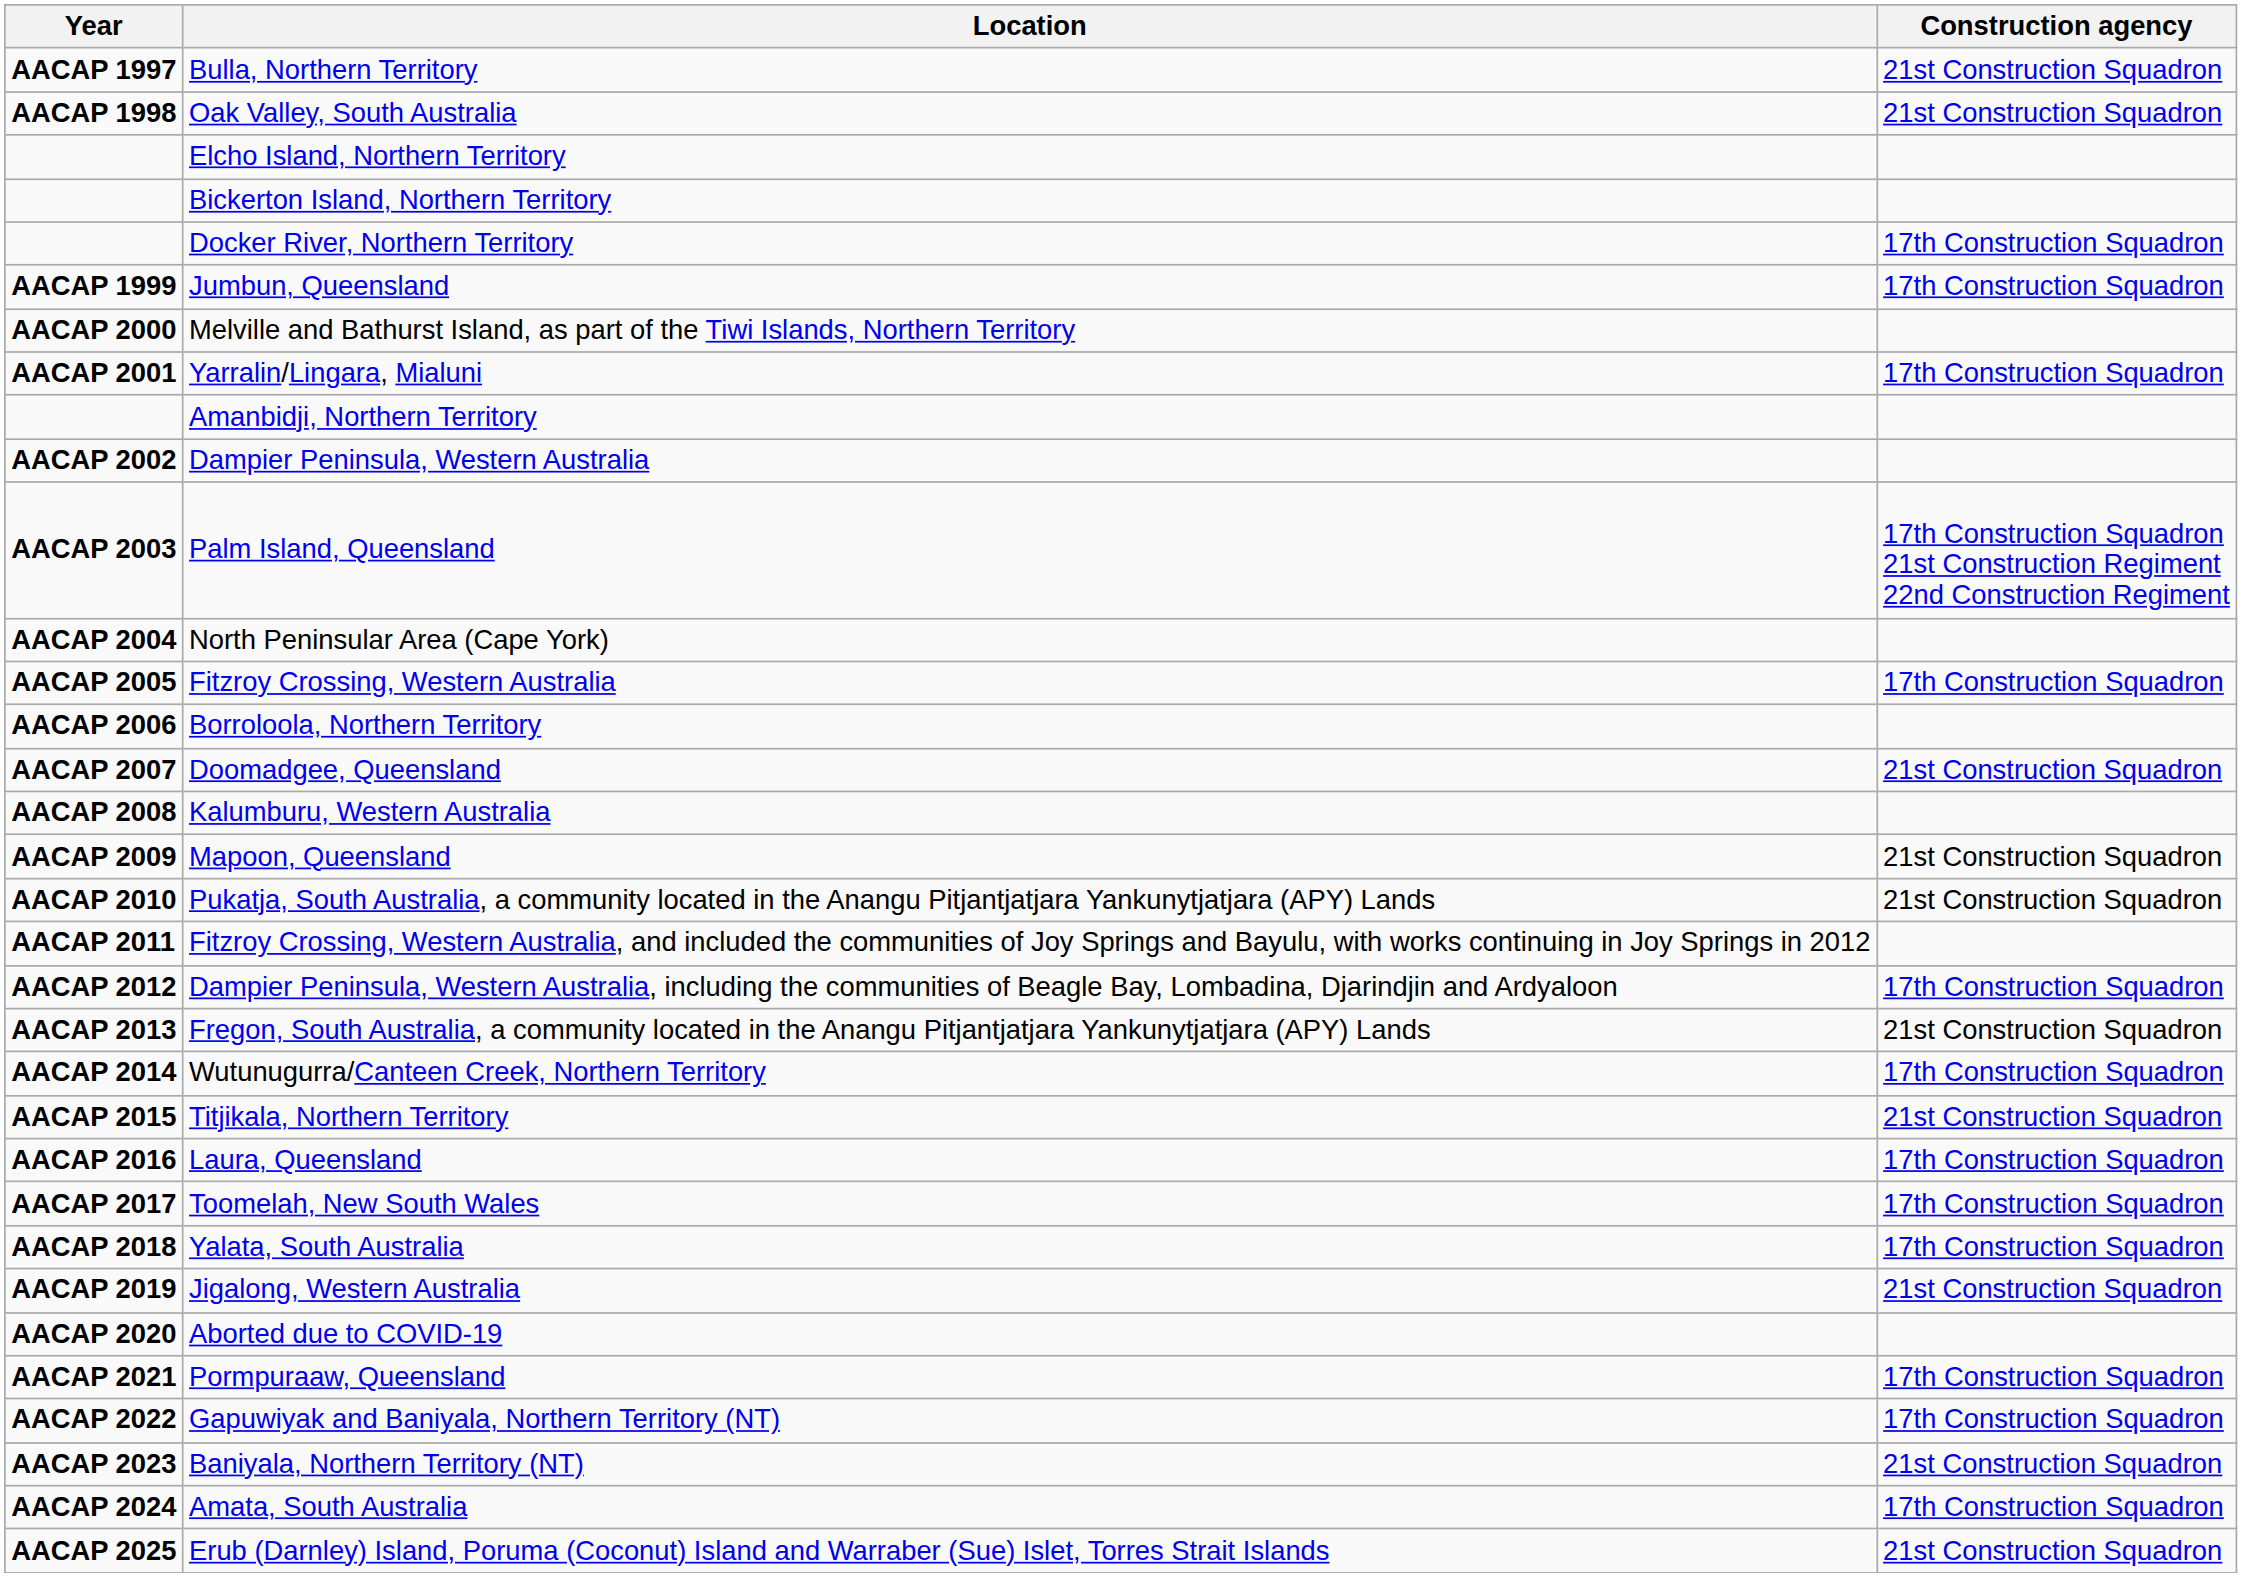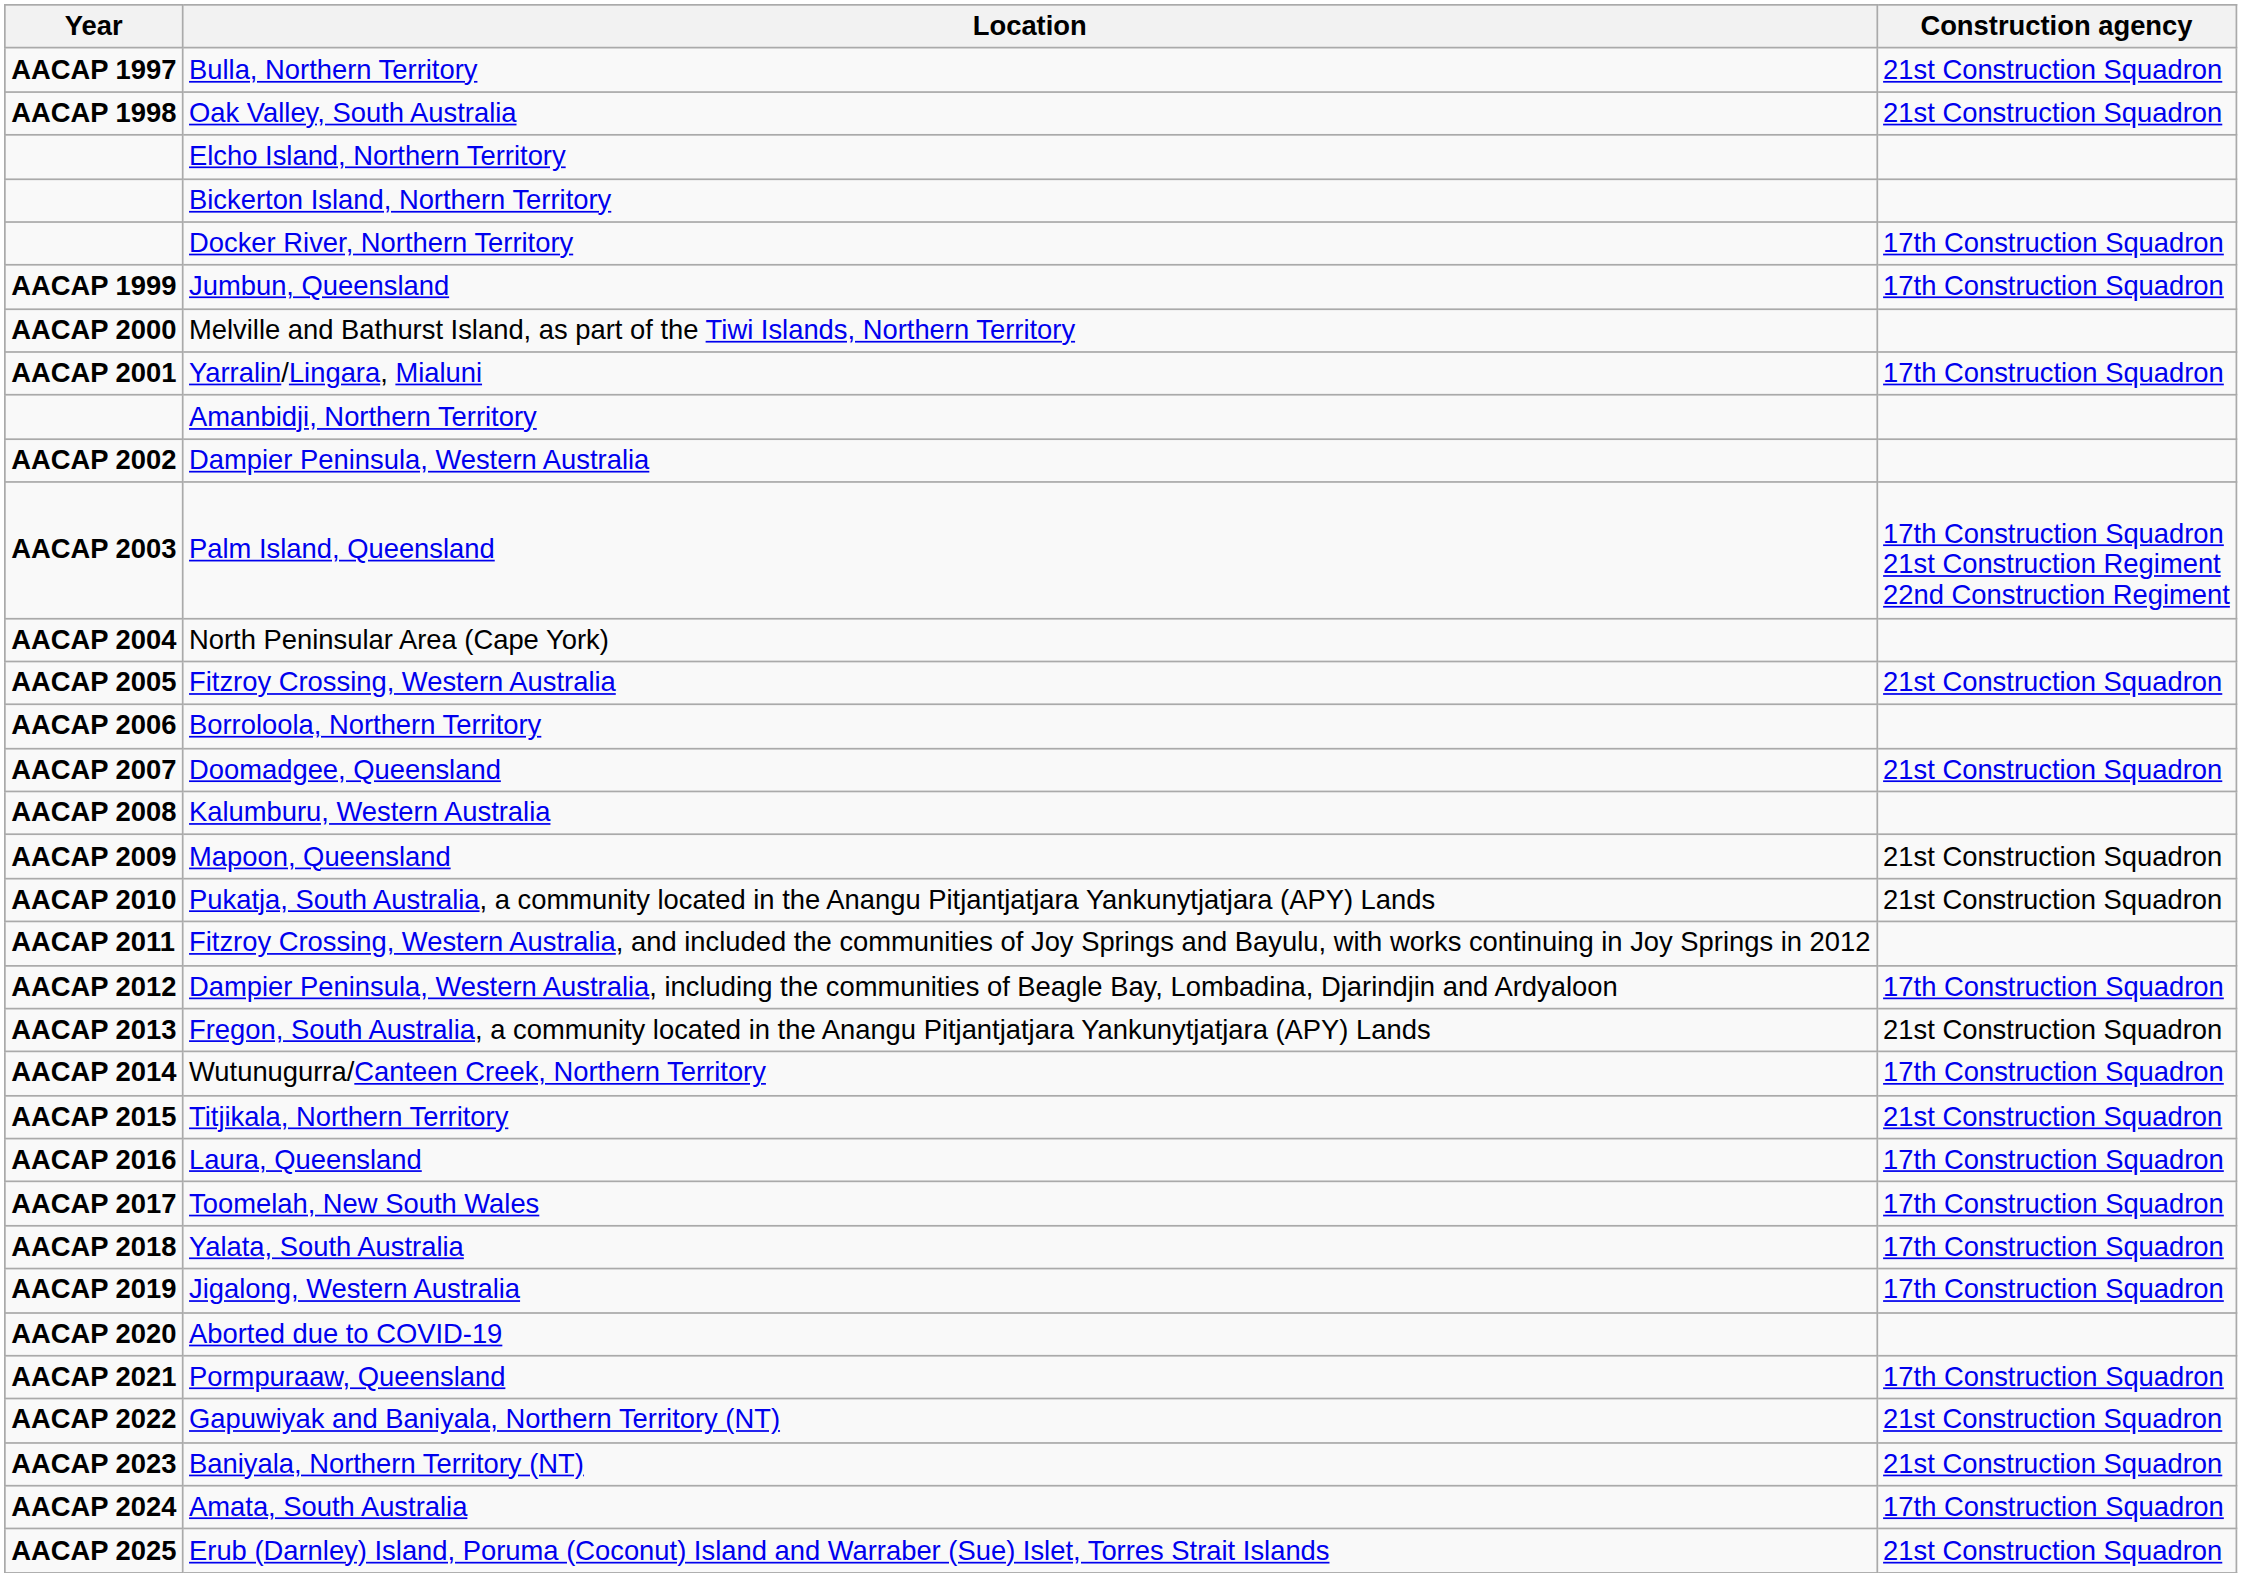Fitzroy Crossing, Western Australia | Construction agency: 17th Construction Squadron -> 21st Construction Squadron
Jigalong, Western Australia | Construction agency: 21st Construction Squadron -> 17th Construction Squadron
Gapuwiyak and Baniyala, Northern Territory (NT) | Construction agency: 17th Construction Squadron -> 21st Construction Squadron
